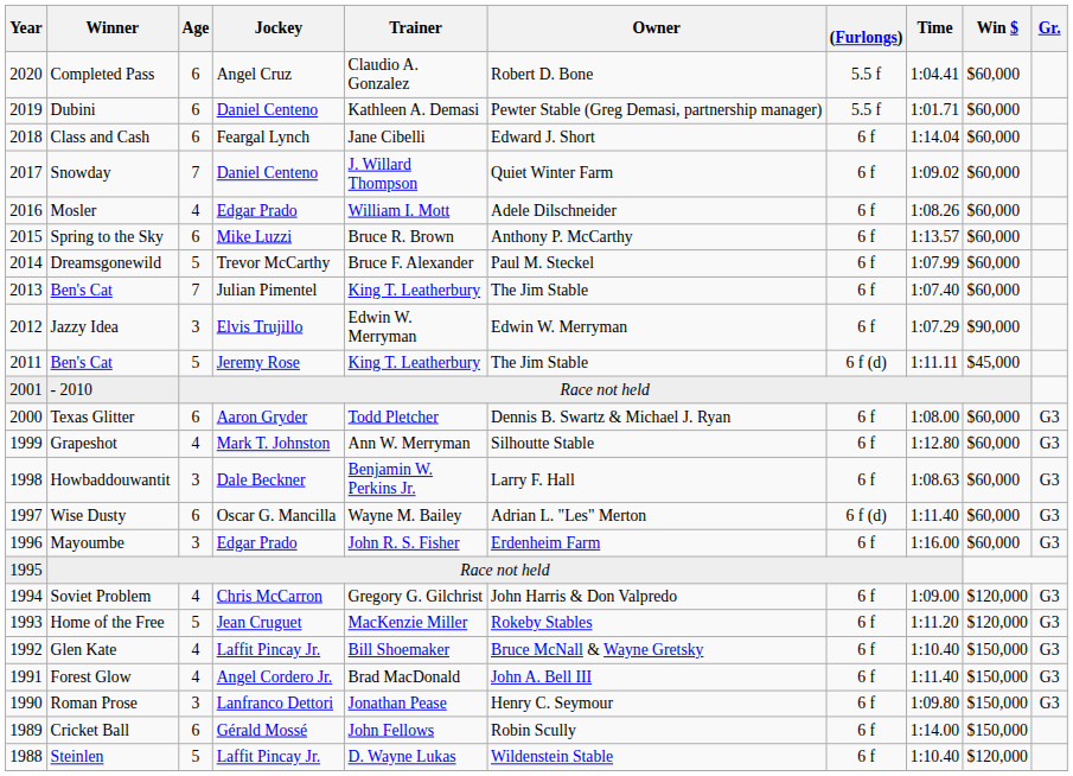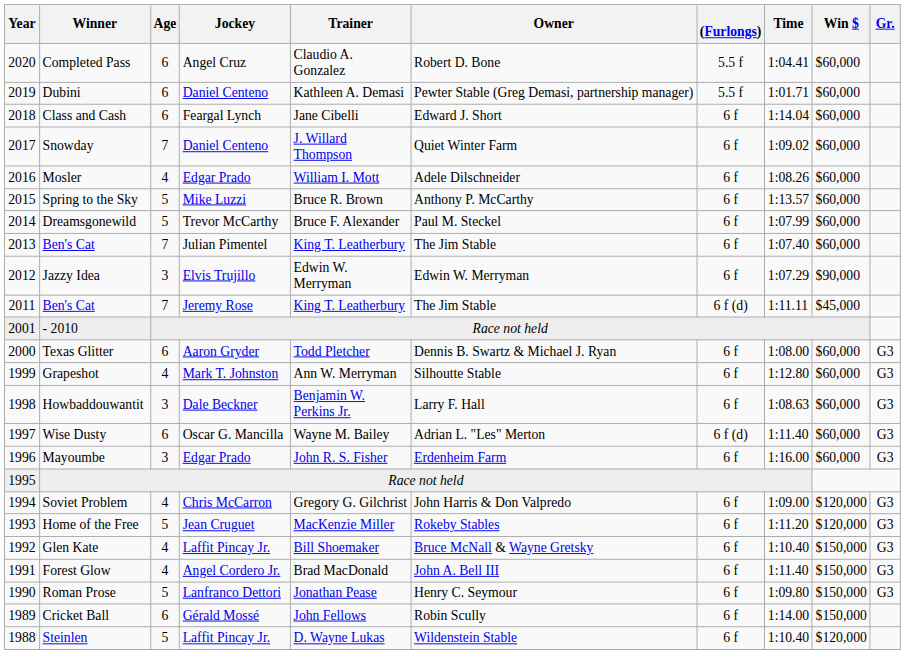Spring to the Sky | Age: 6 -> 5
2011 / Ben's Cat | Age: 5 -> 7
Roman Prose | Age: 3 -> 5
